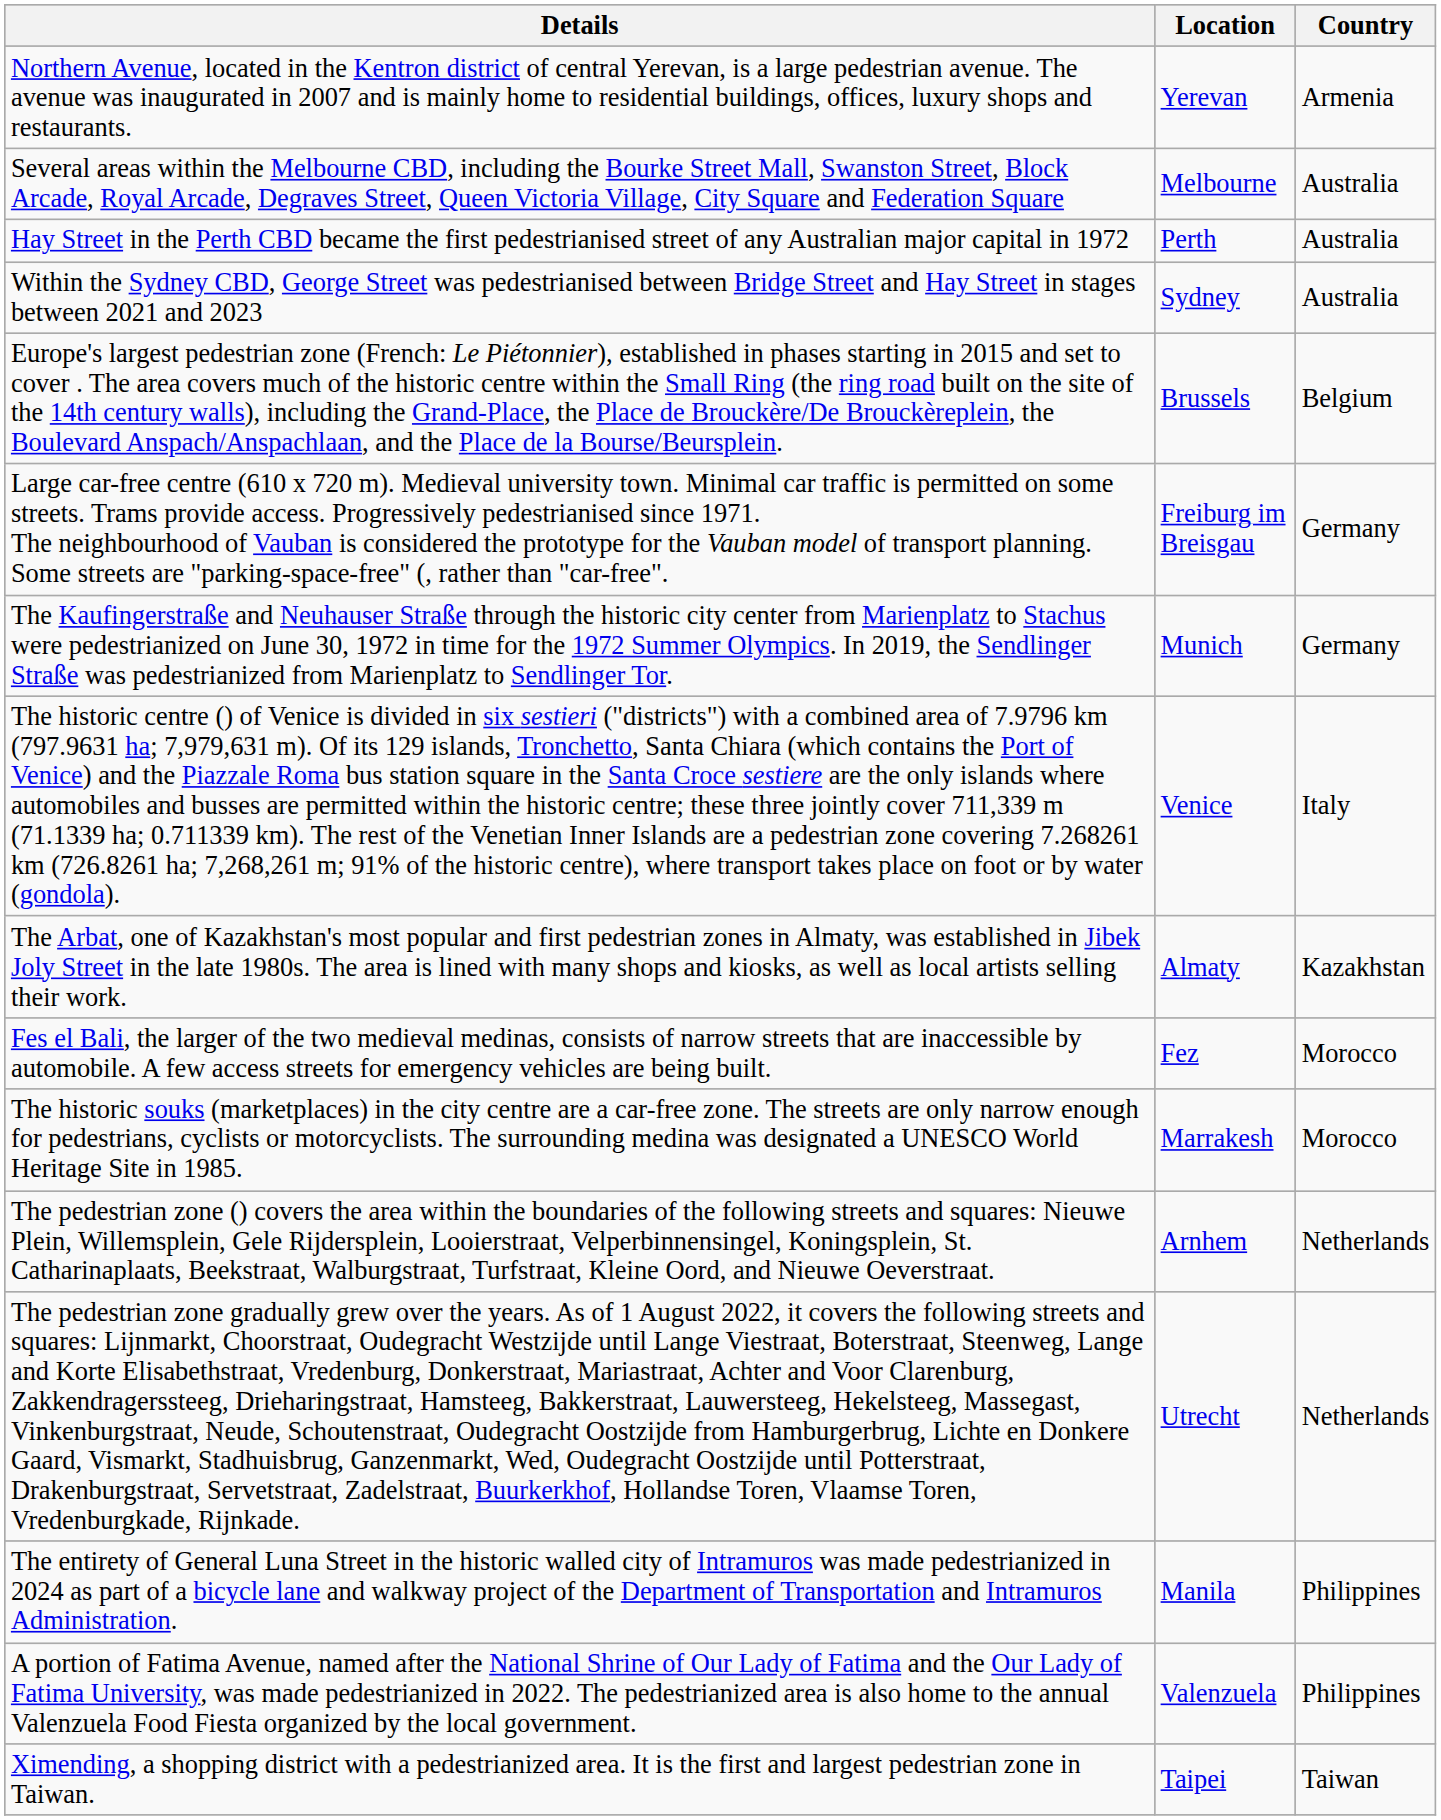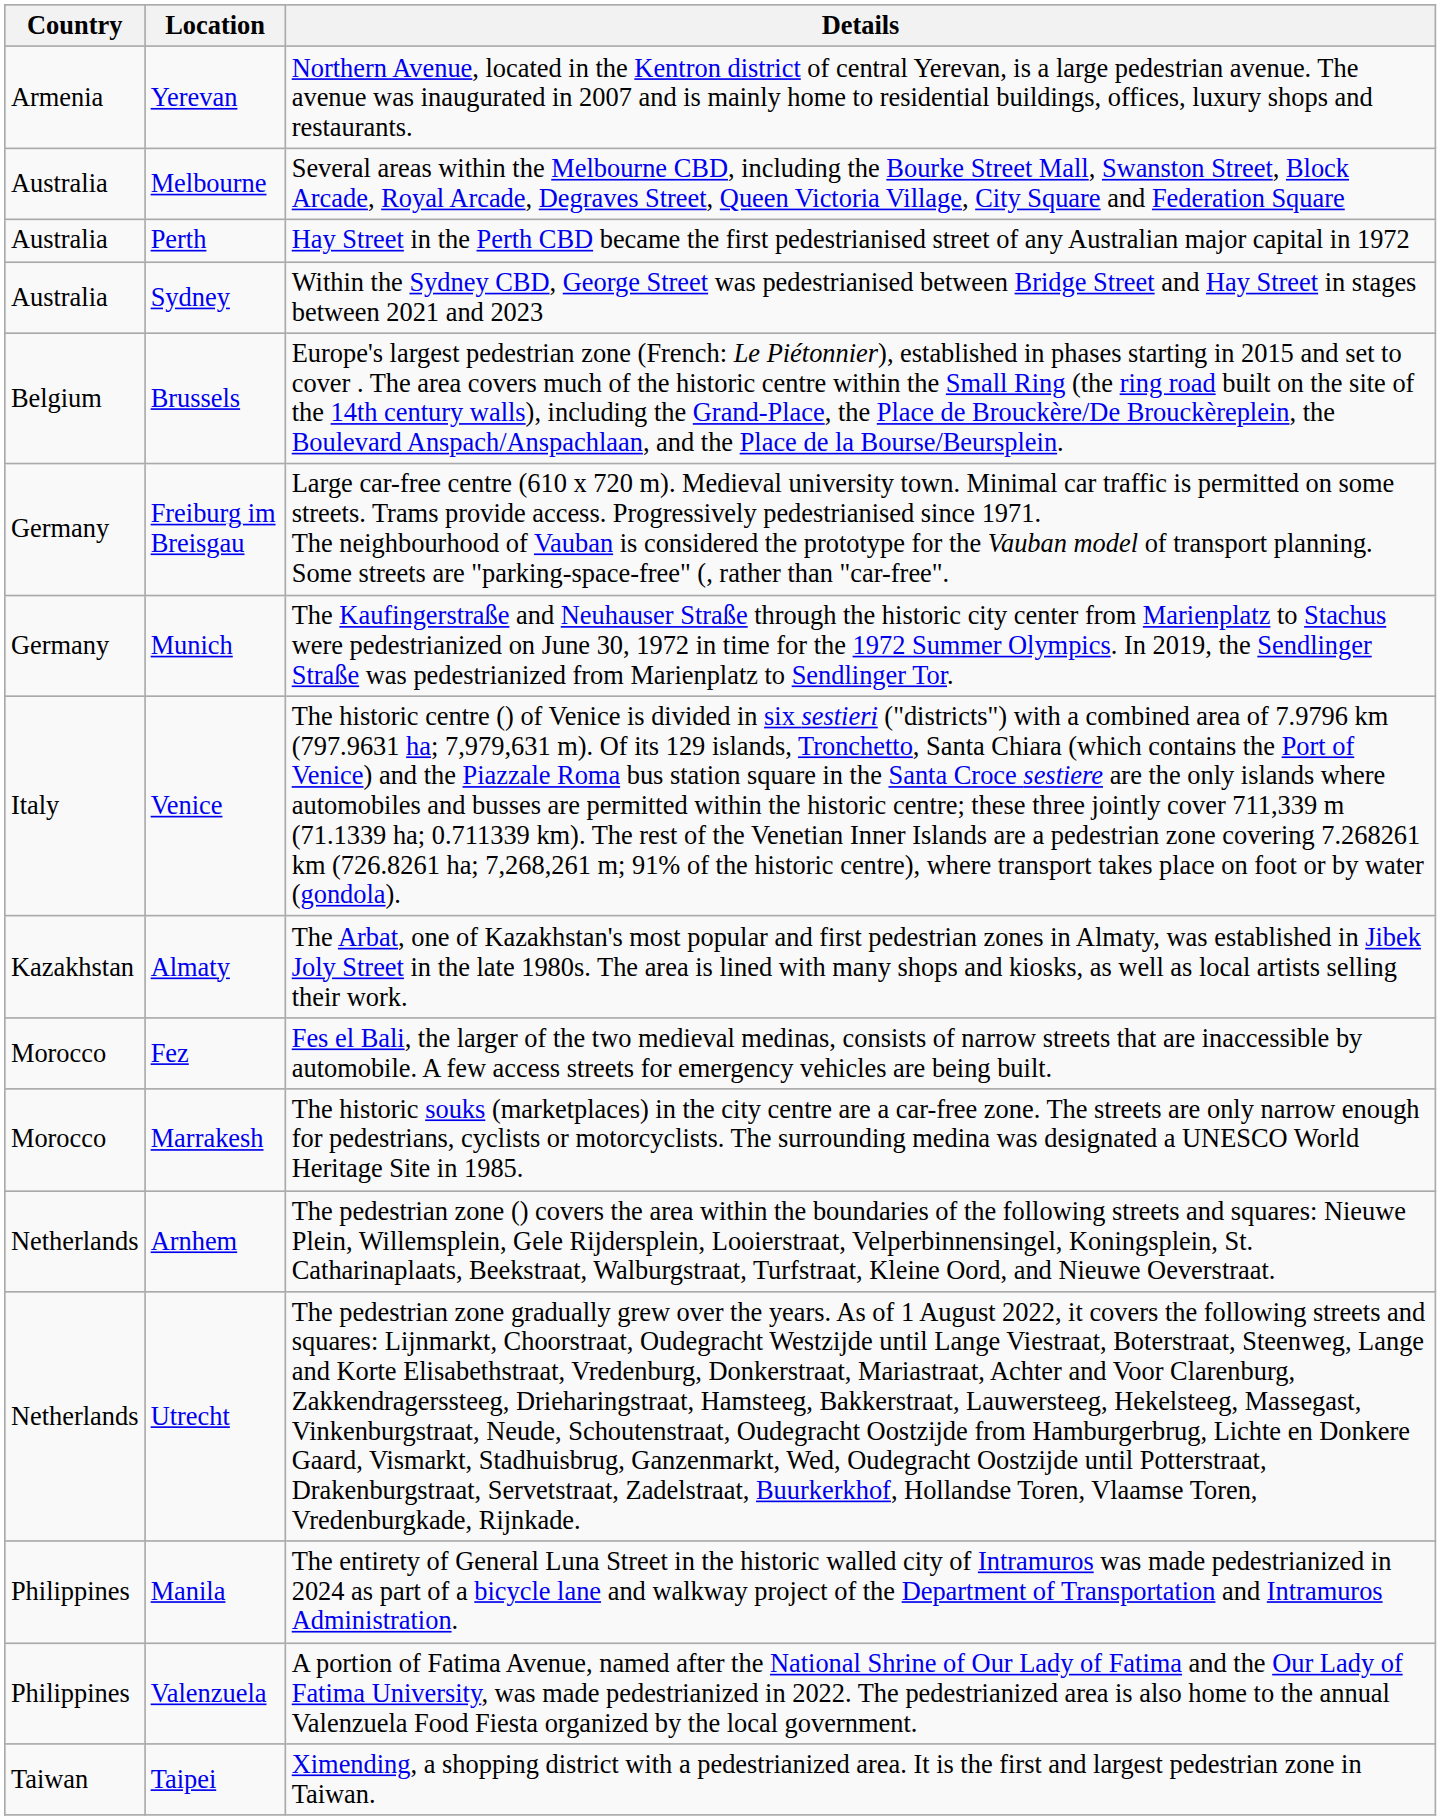columns swapped: Country <-> Details
